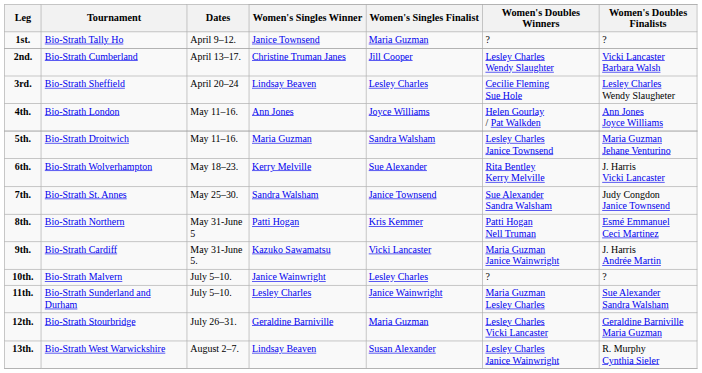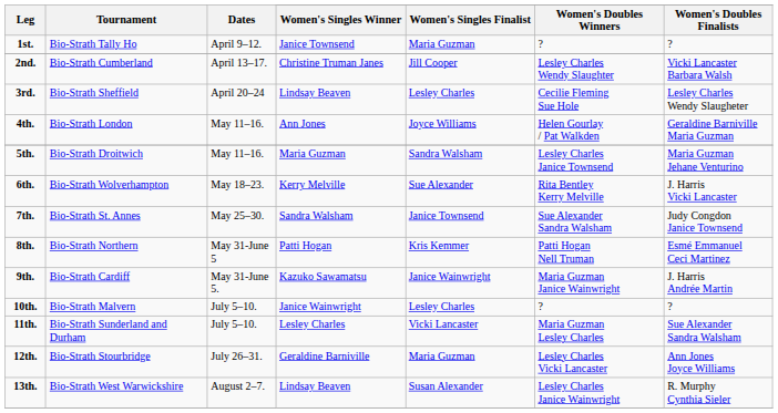4th. | Women's Doubles Finalists: Ann Jones Joyce Williams -> Geraldine Barniville Maria Guzman
9th. | Women's Singles Finalist: Vicki Lancaster -> Janice Wainwright
11th. | Women's Singles Finalist: Janice Wainwright -> Vicki Lancaster
12th. | Women's Doubles Finalists: Geraldine Barniville Maria Guzman -> Ann Jones Joyce Williams
